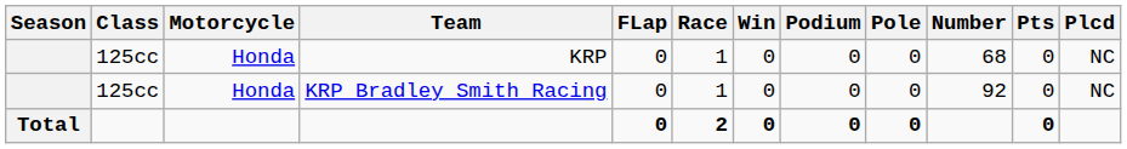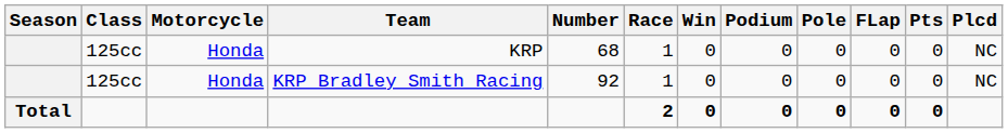columns swapped: Number <-> FLap
